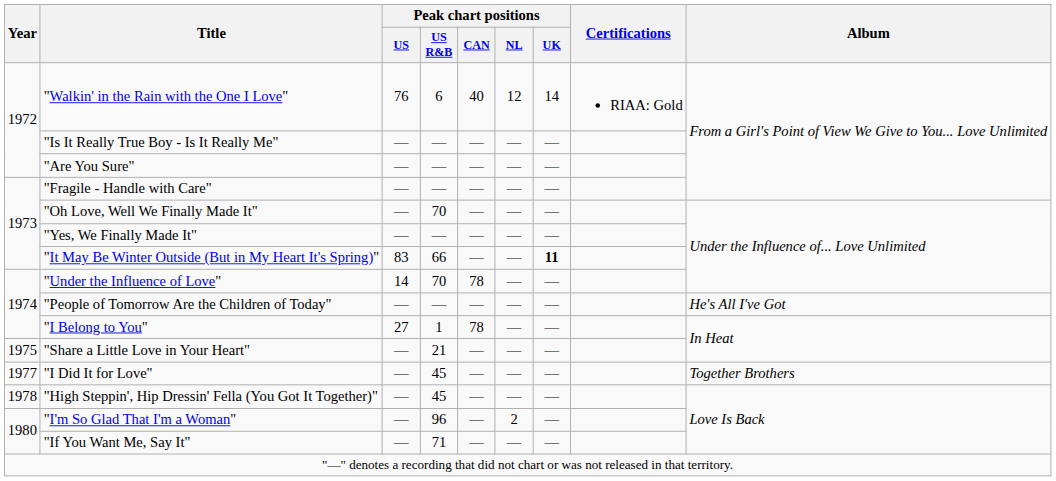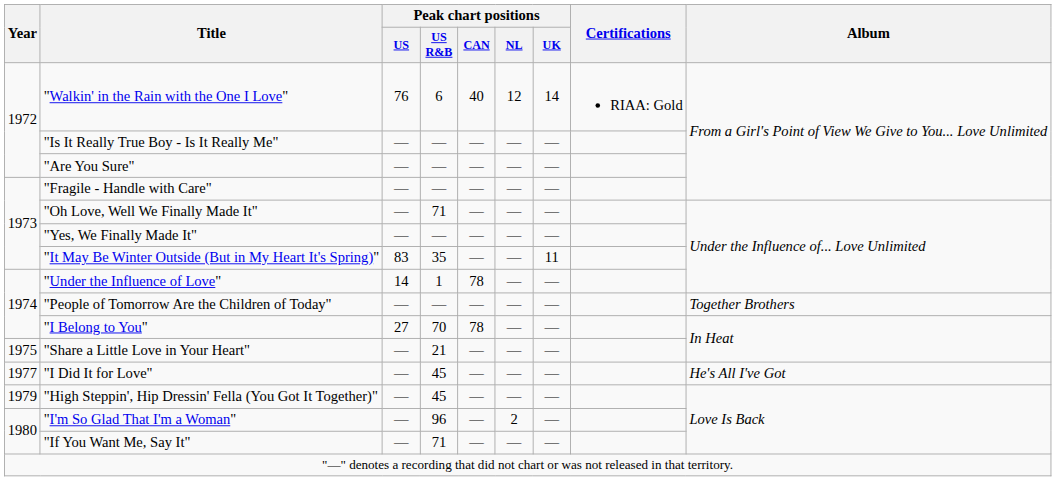"Oh Love, Well We Finally Made It" | Peak chart positions / US R&B: 70 -> 71
"It May Be Winter Outside (But in My Heart It's Spring)" | Peak chart positions / US R&B: 66 -> 35
"It May Be Winter Outside (But in My Heart It's Spring)" | Peak chart positions / UK: bold -> normal
"Under the Influence of Love" | Peak chart positions / US R&B: 70 -> 1
"People of Tomorrow Are the Children of Today" | Album: He's All I've Got -> Together Brothers
"I Belong to You" | Peak chart positions / US R&B: 1 -> 70
"I Did It for Love" | Album: Together Brothers -> He's All I've Got
"High Steppin', Hip Dressin' Fella (You Got It Together)" | Year: 1978 -> 1979
